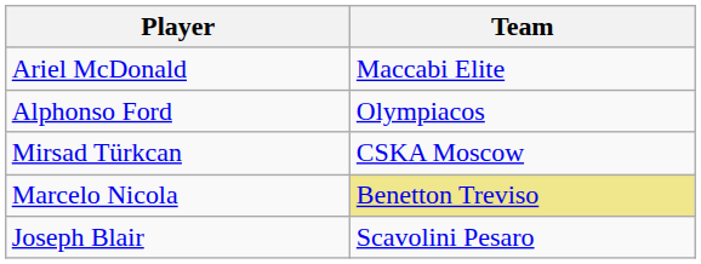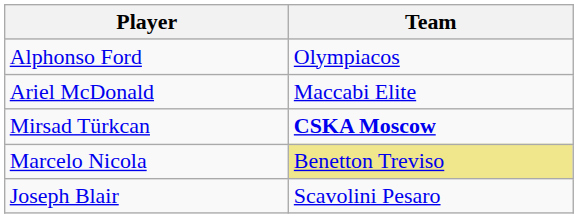rows swapped: Ariel McDonald <-> Alphonso Ford
Mirsad Türkcan | Team: normal -> bold
